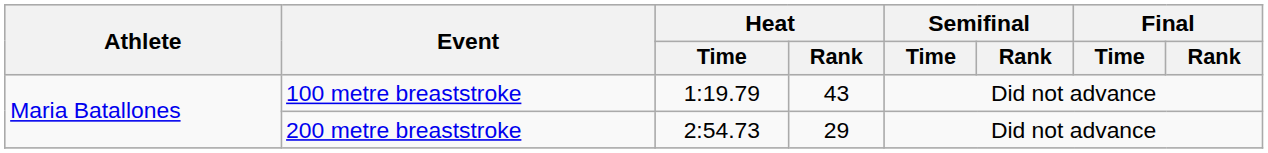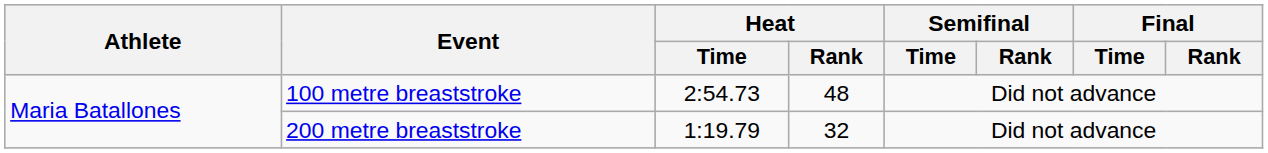100 metre breaststroke | Heat / Time: 1:19.79 -> 2:54.73
100 metre breaststroke | Heat / Rank: 43 -> 48
200 metre breaststroke | Heat / Time: 2:54.73 -> 1:19.79
200 metre breaststroke | Heat / Rank: 29 -> 32
